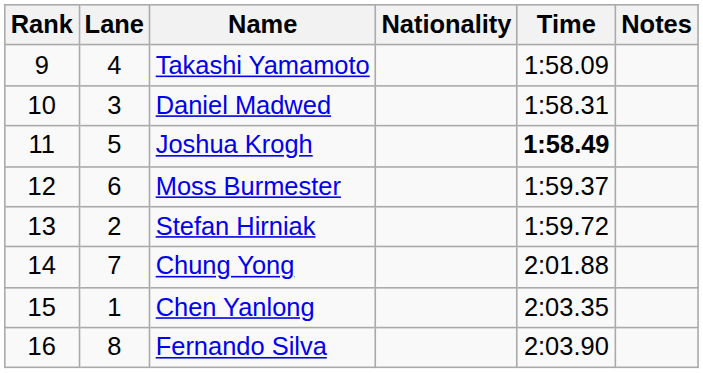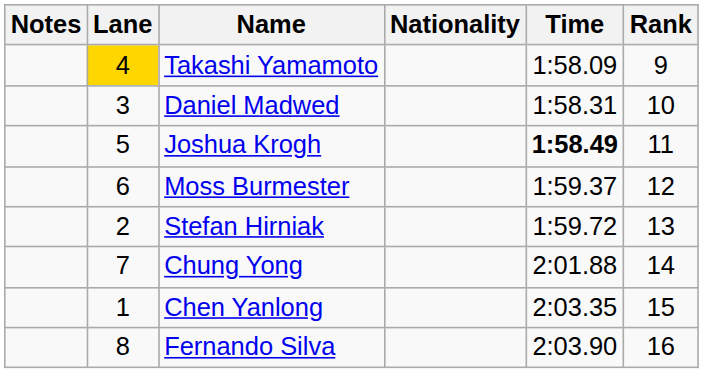columns swapped: Rank <-> Notes
Takashi Yamamoto | Lane: no background -> gold background
